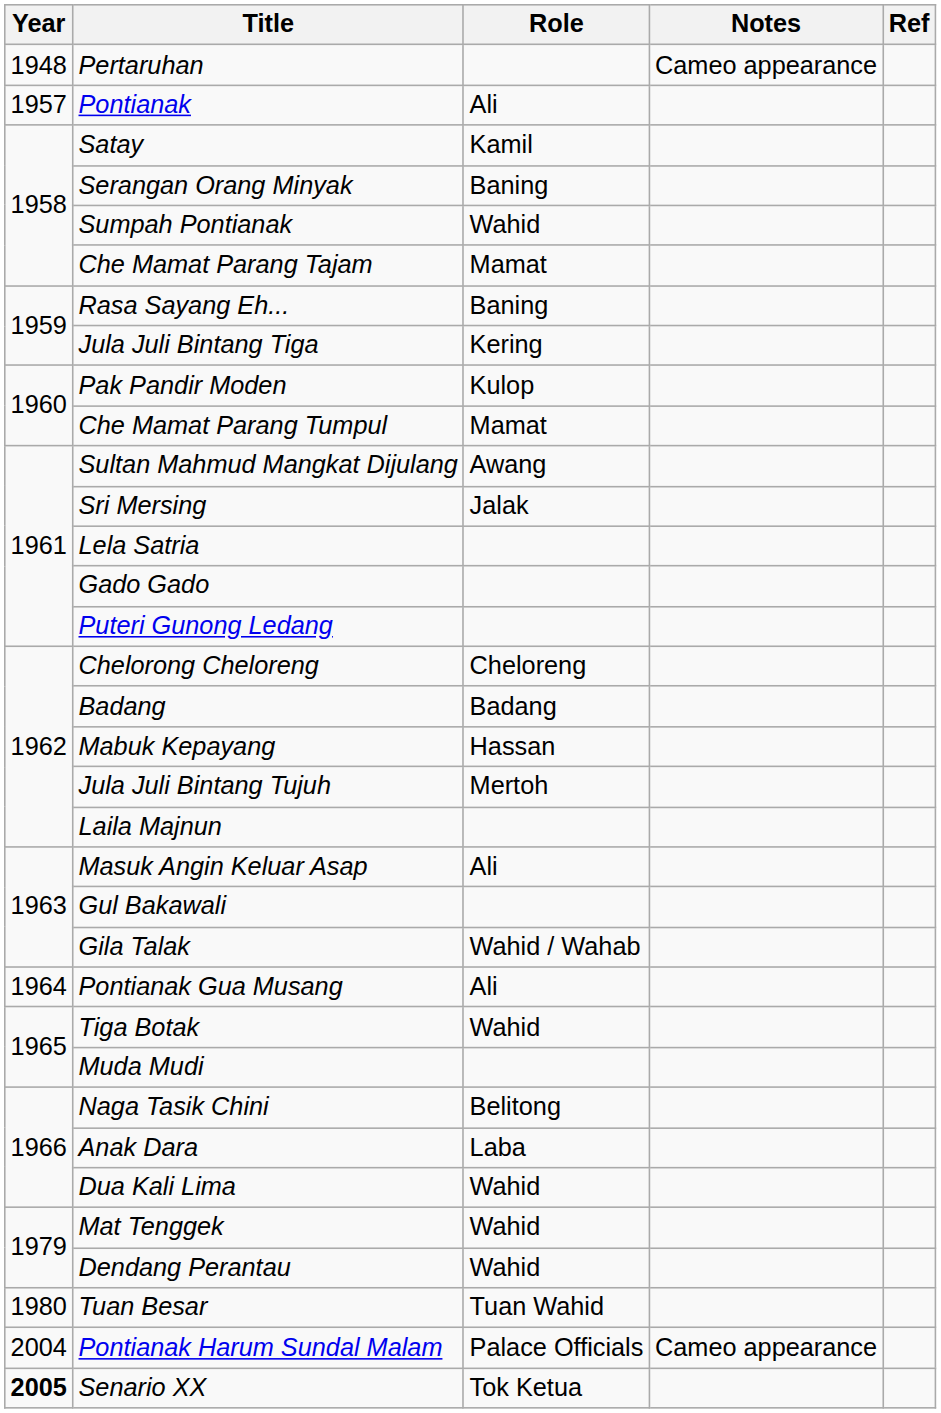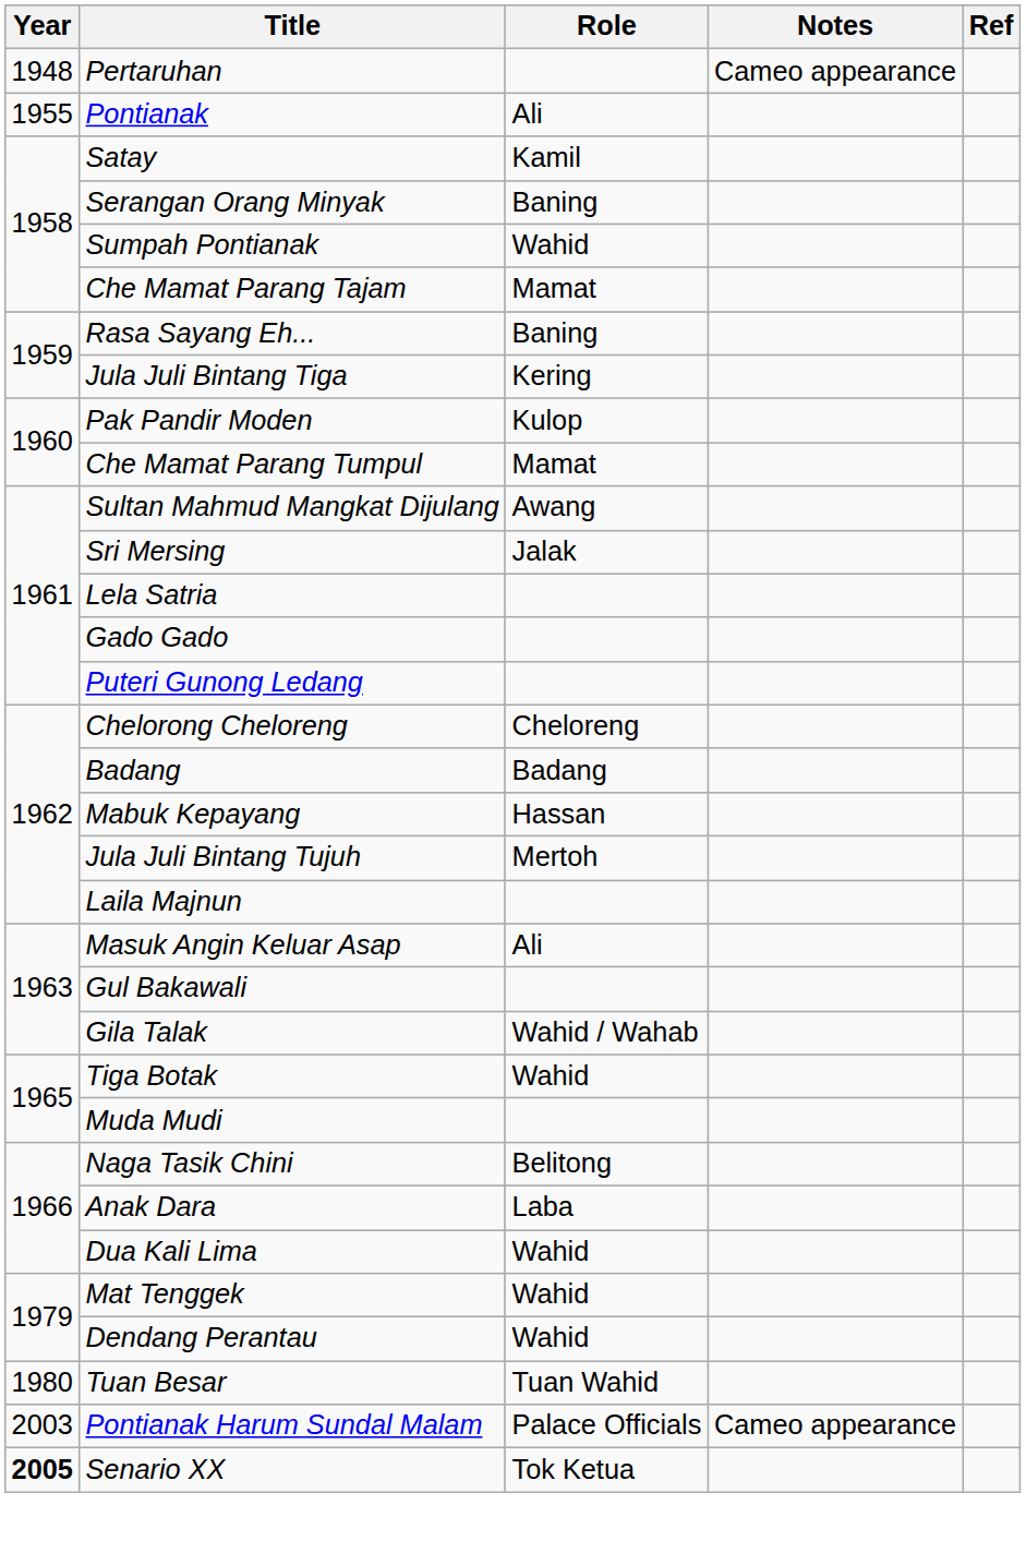Pontianak | Year: 1957 -> 1955
- row: 1964 | Pontianak Gua Musang | Ali
Pontianak Harum Sundal Malam | Year: 2004 -> 2003
